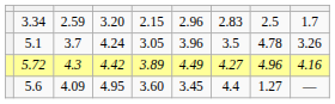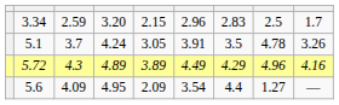5.1 | column 6: 3.96 -> 3.91
5.72 | column 4: 4.42 -> 4.89
5.72 | column 7: 4.27 -> 4.29
5.6 | column 5: 3.60 -> 2.09
5.6 | column 6: 3.45 -> 3.54
